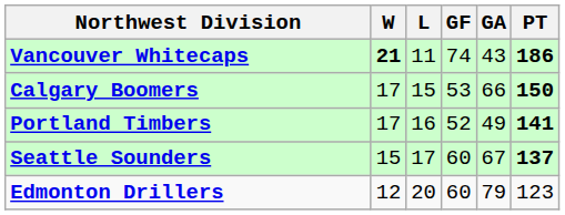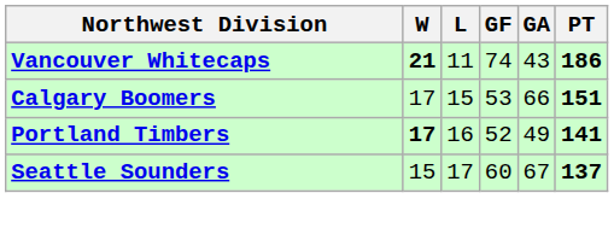Calgary Boomers | PT: 150 -> 151
Portland Timbers | W: normal -> bold
- row: Edmonton Drillers | 12 | 20 | 60 | 79 | 123
